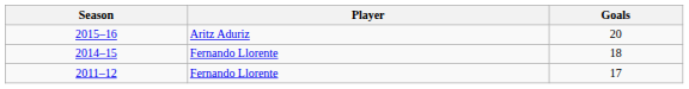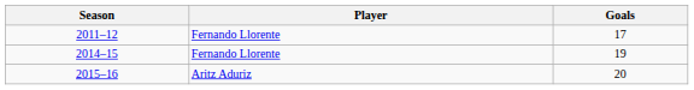rows swapped: 2011–12 <-> 2015–16
2014–15 | Goals: 18 -> 19
